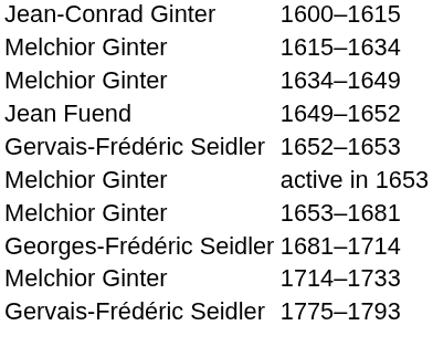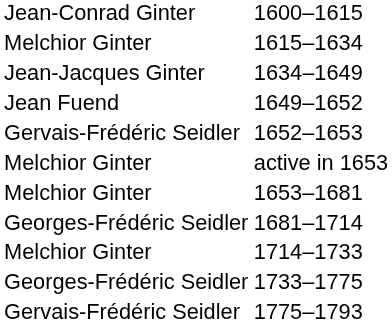1634–1649 | column 1: Melchior Ginter -> Jean-Jacques Ginter
+ row: Georges-Frédéric Seidler | 1733–1775
